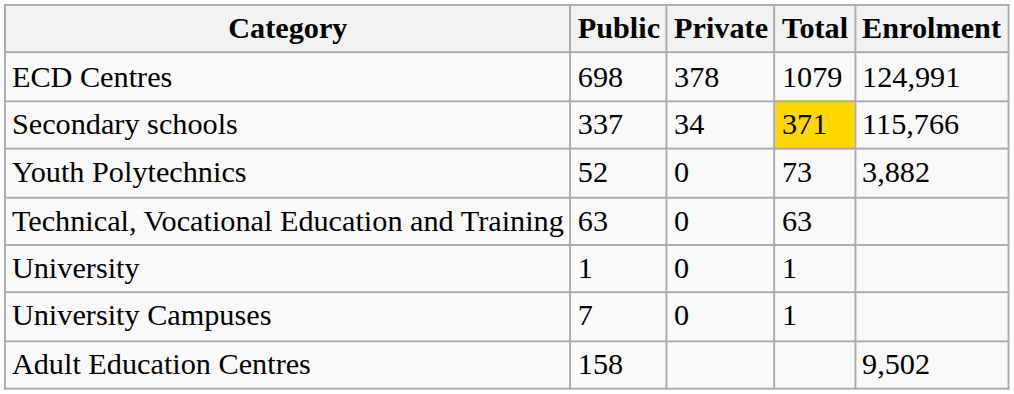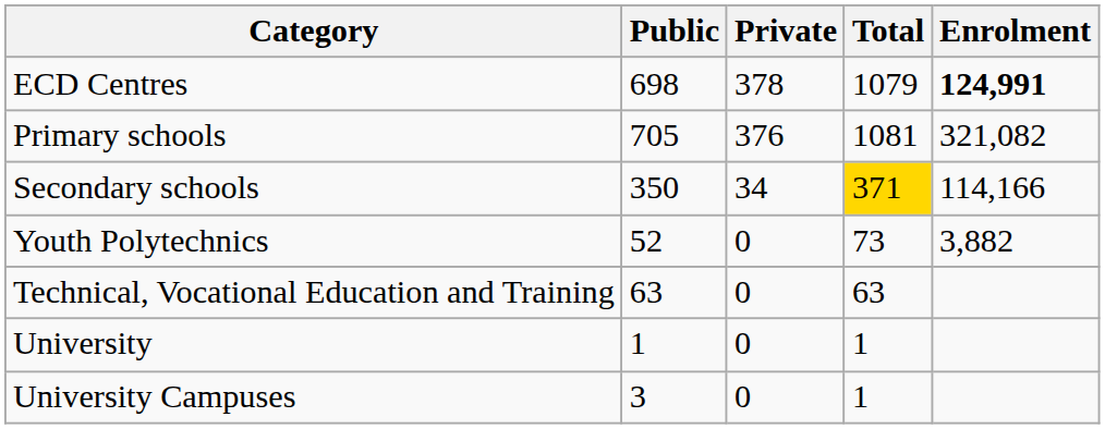ECD Centres | Enrolment: normal -> bold
+ row: Primary schools | 705 | 376 | 1081 | 321,082
Secondary schools | Public: 337 -> 350
Secondary schools | Enrolment: 115,766 -> 114,166
University Campuses | Public: 7 -> 3
- row: Adult Education Centres | 158 | 9,502
